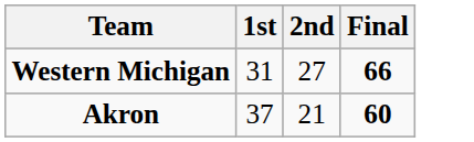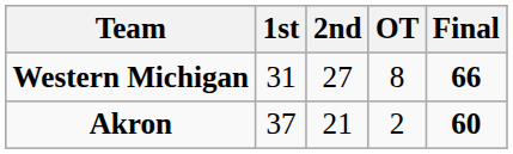+ column: OT | 8 | 2
